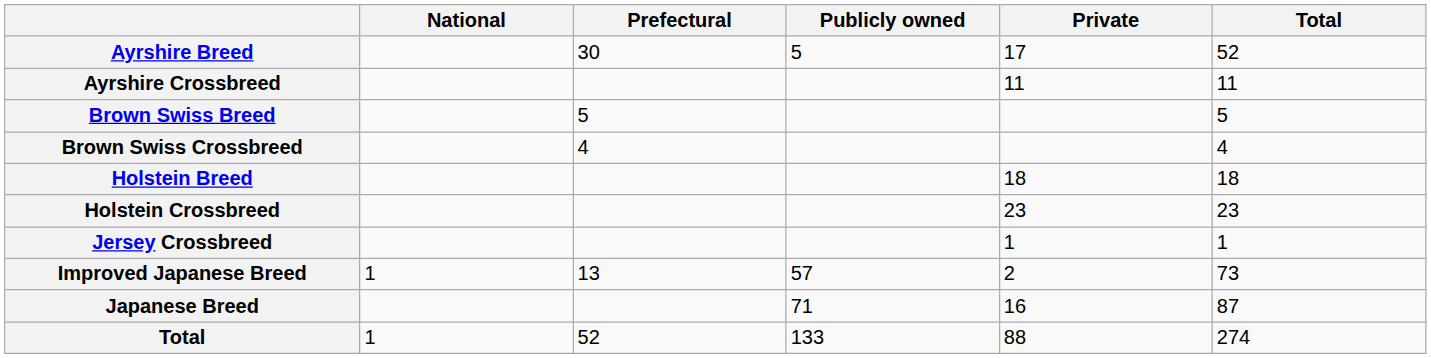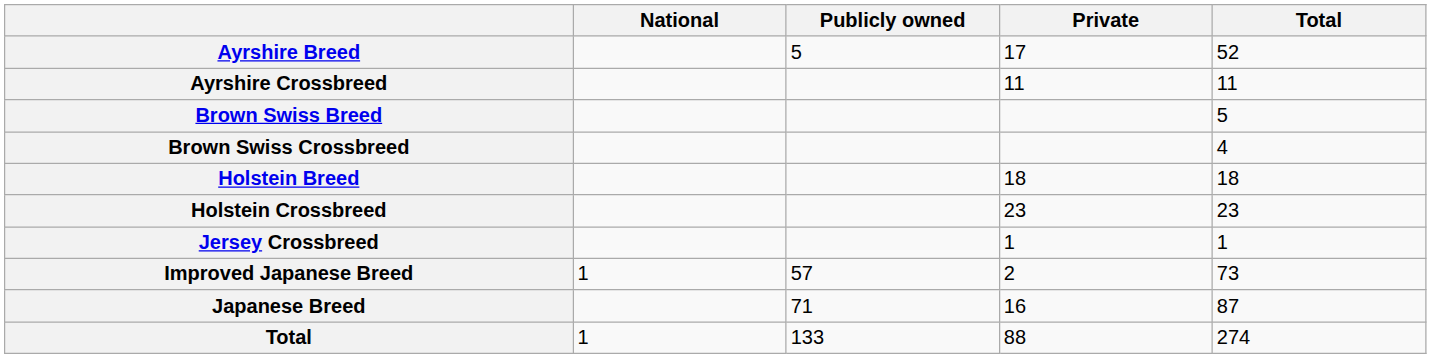- column: Prefectural | 30 | 5 | 4 | 13 | 52
